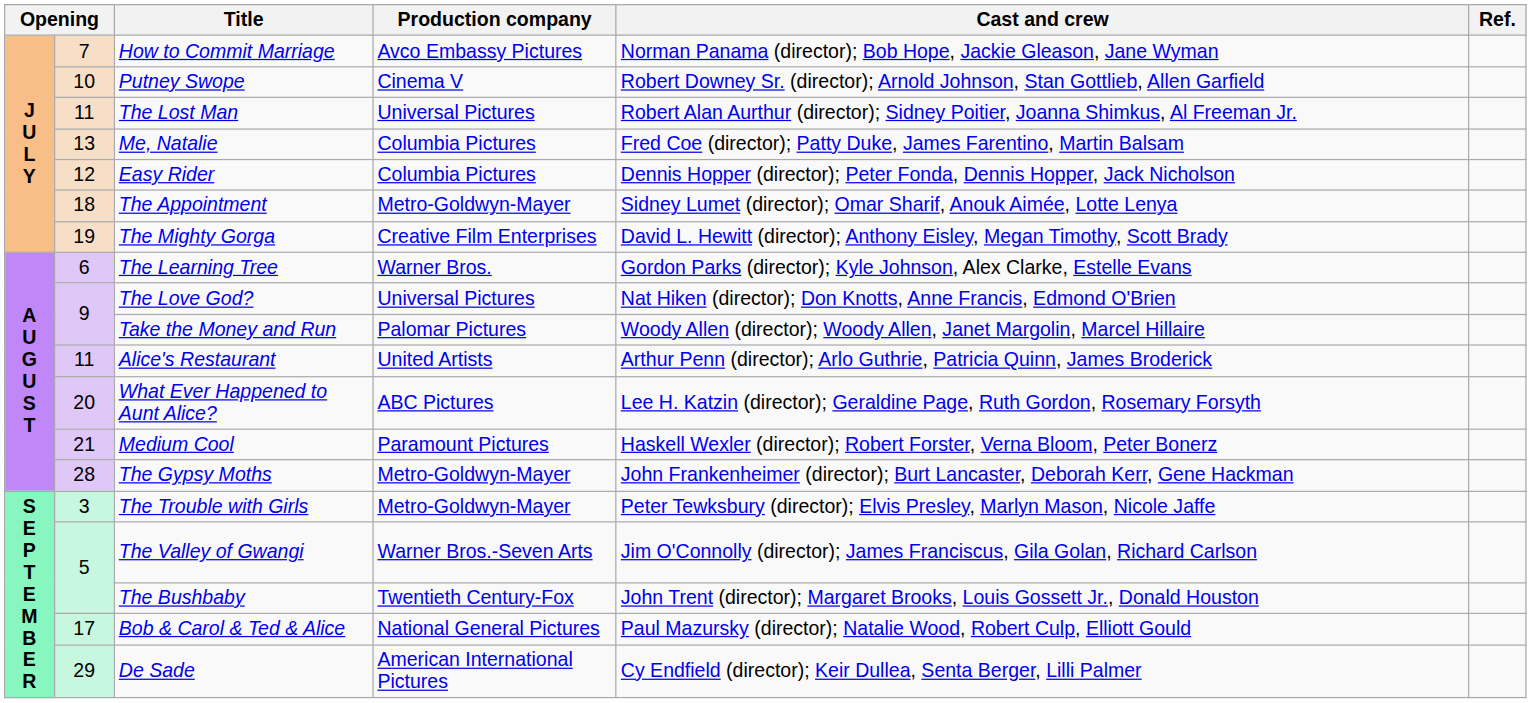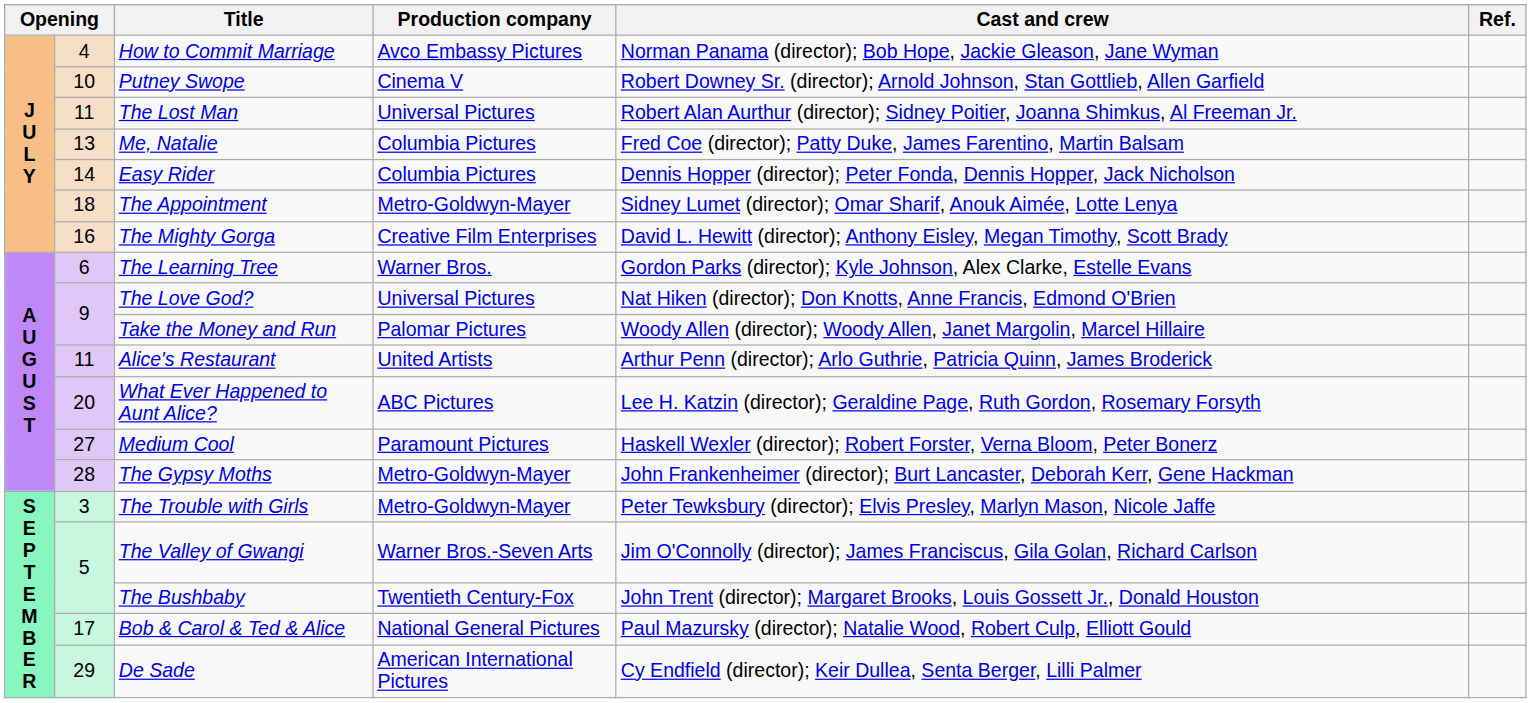How to Commit Marriage | column 2: 7 -> 4
Easy Rider | column 2: 12 -> 14
The Mighty Gorga | column 2: 19 -> 16
Medium Cool | column 2: 21 -> 27
